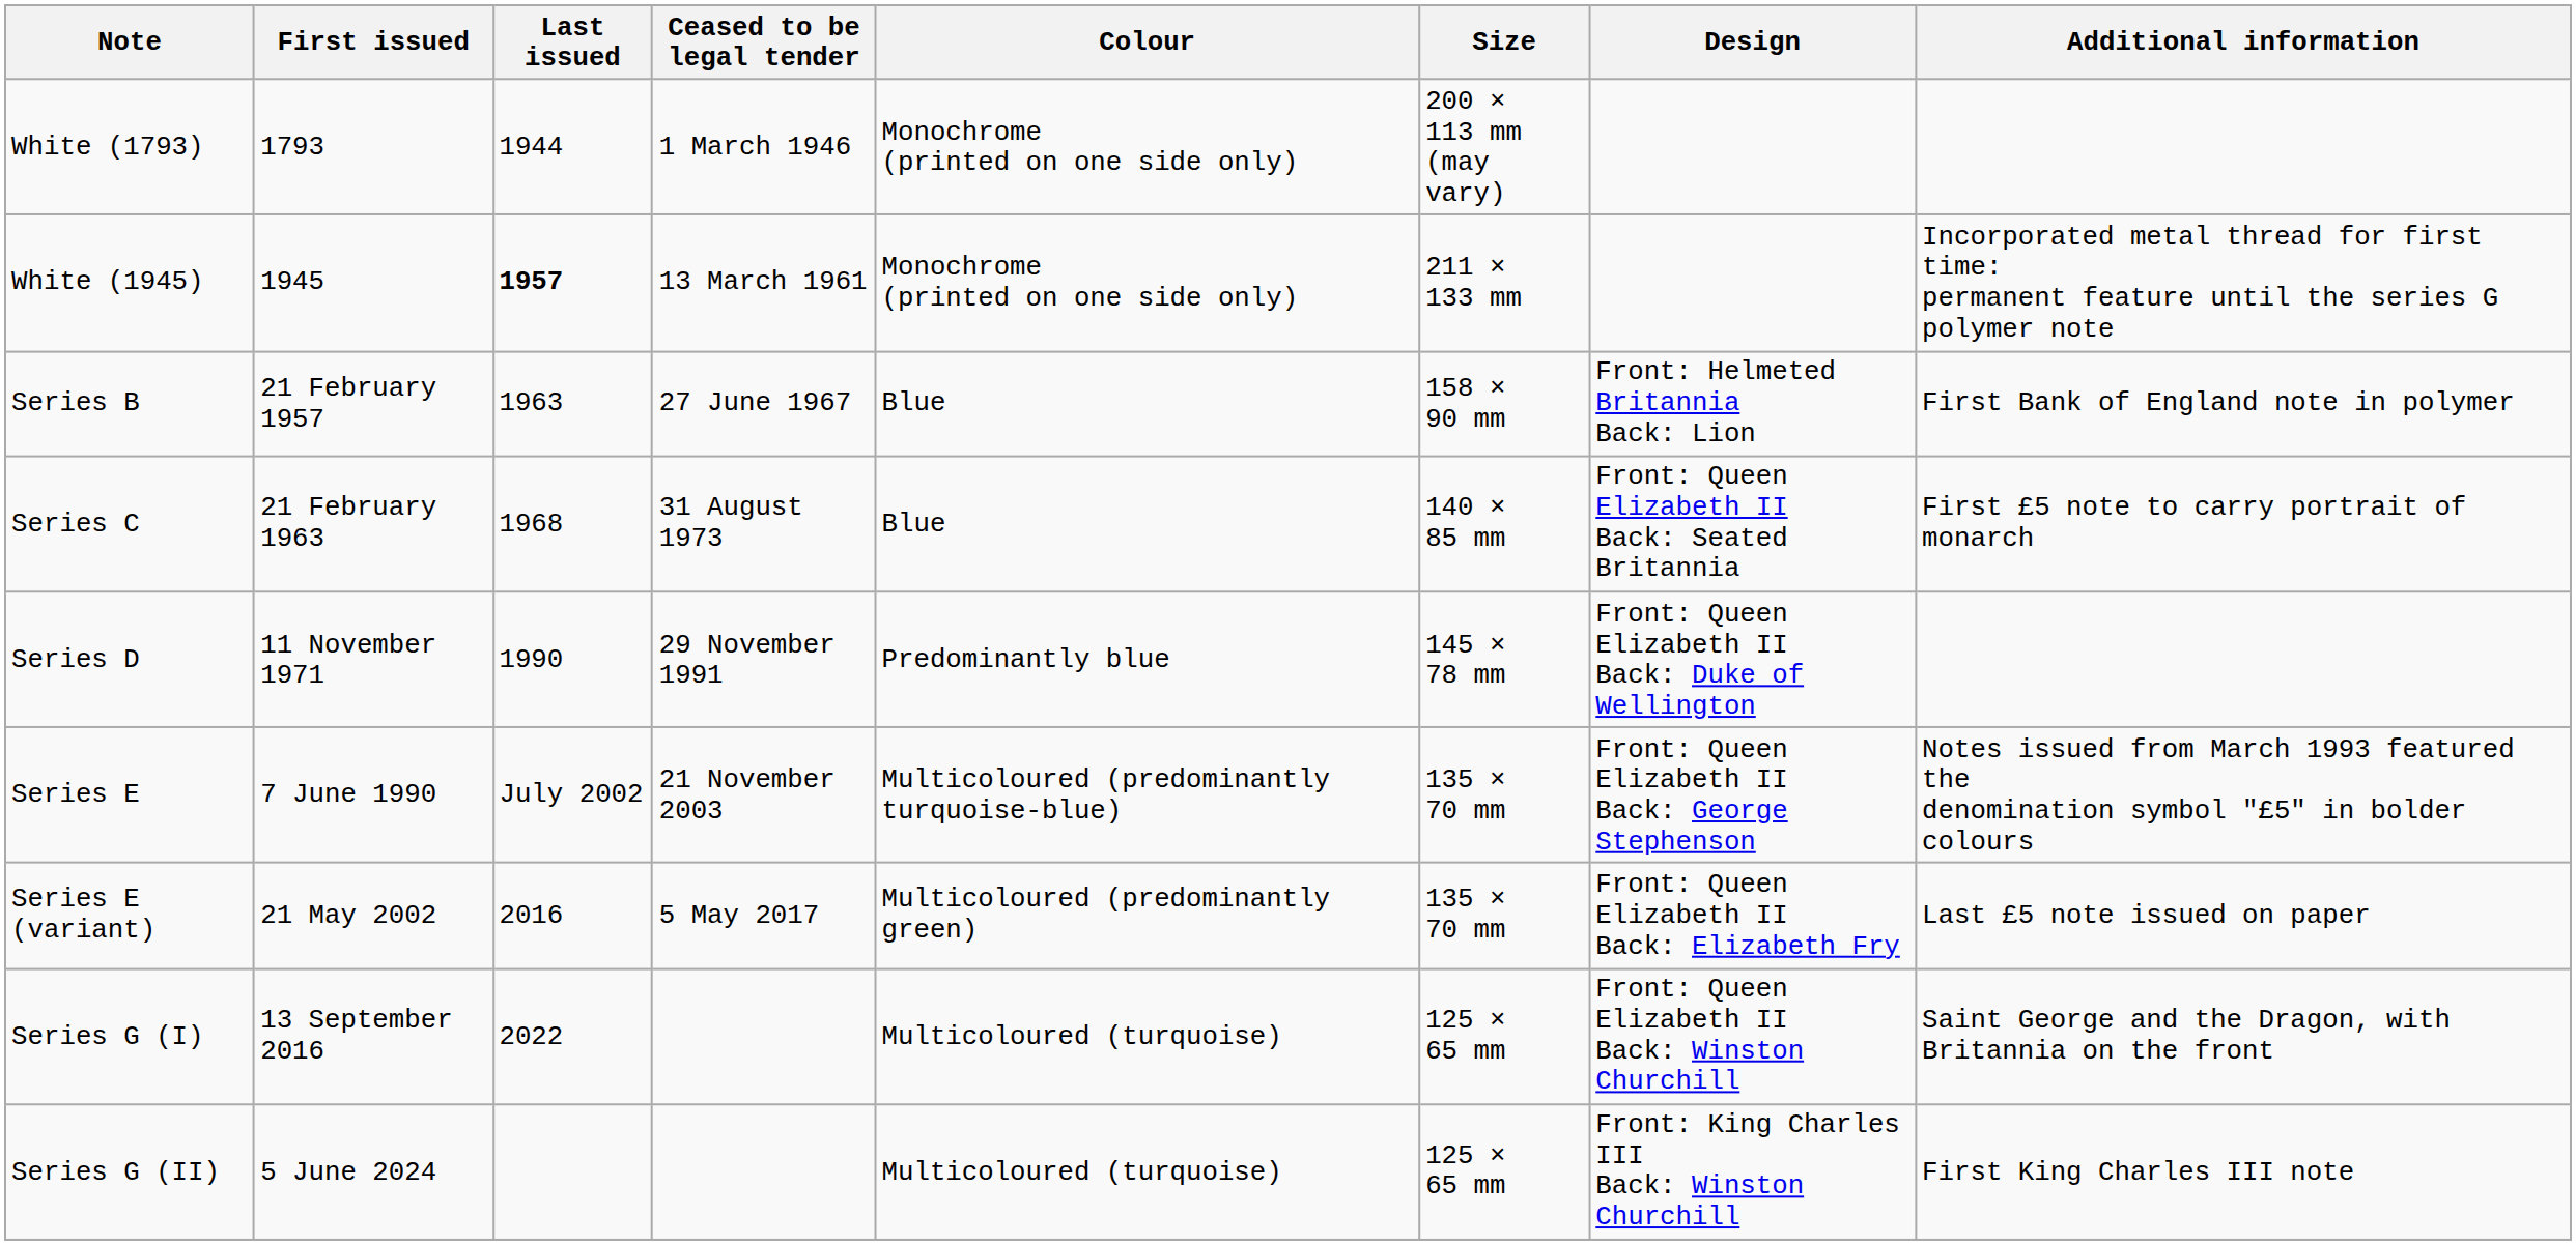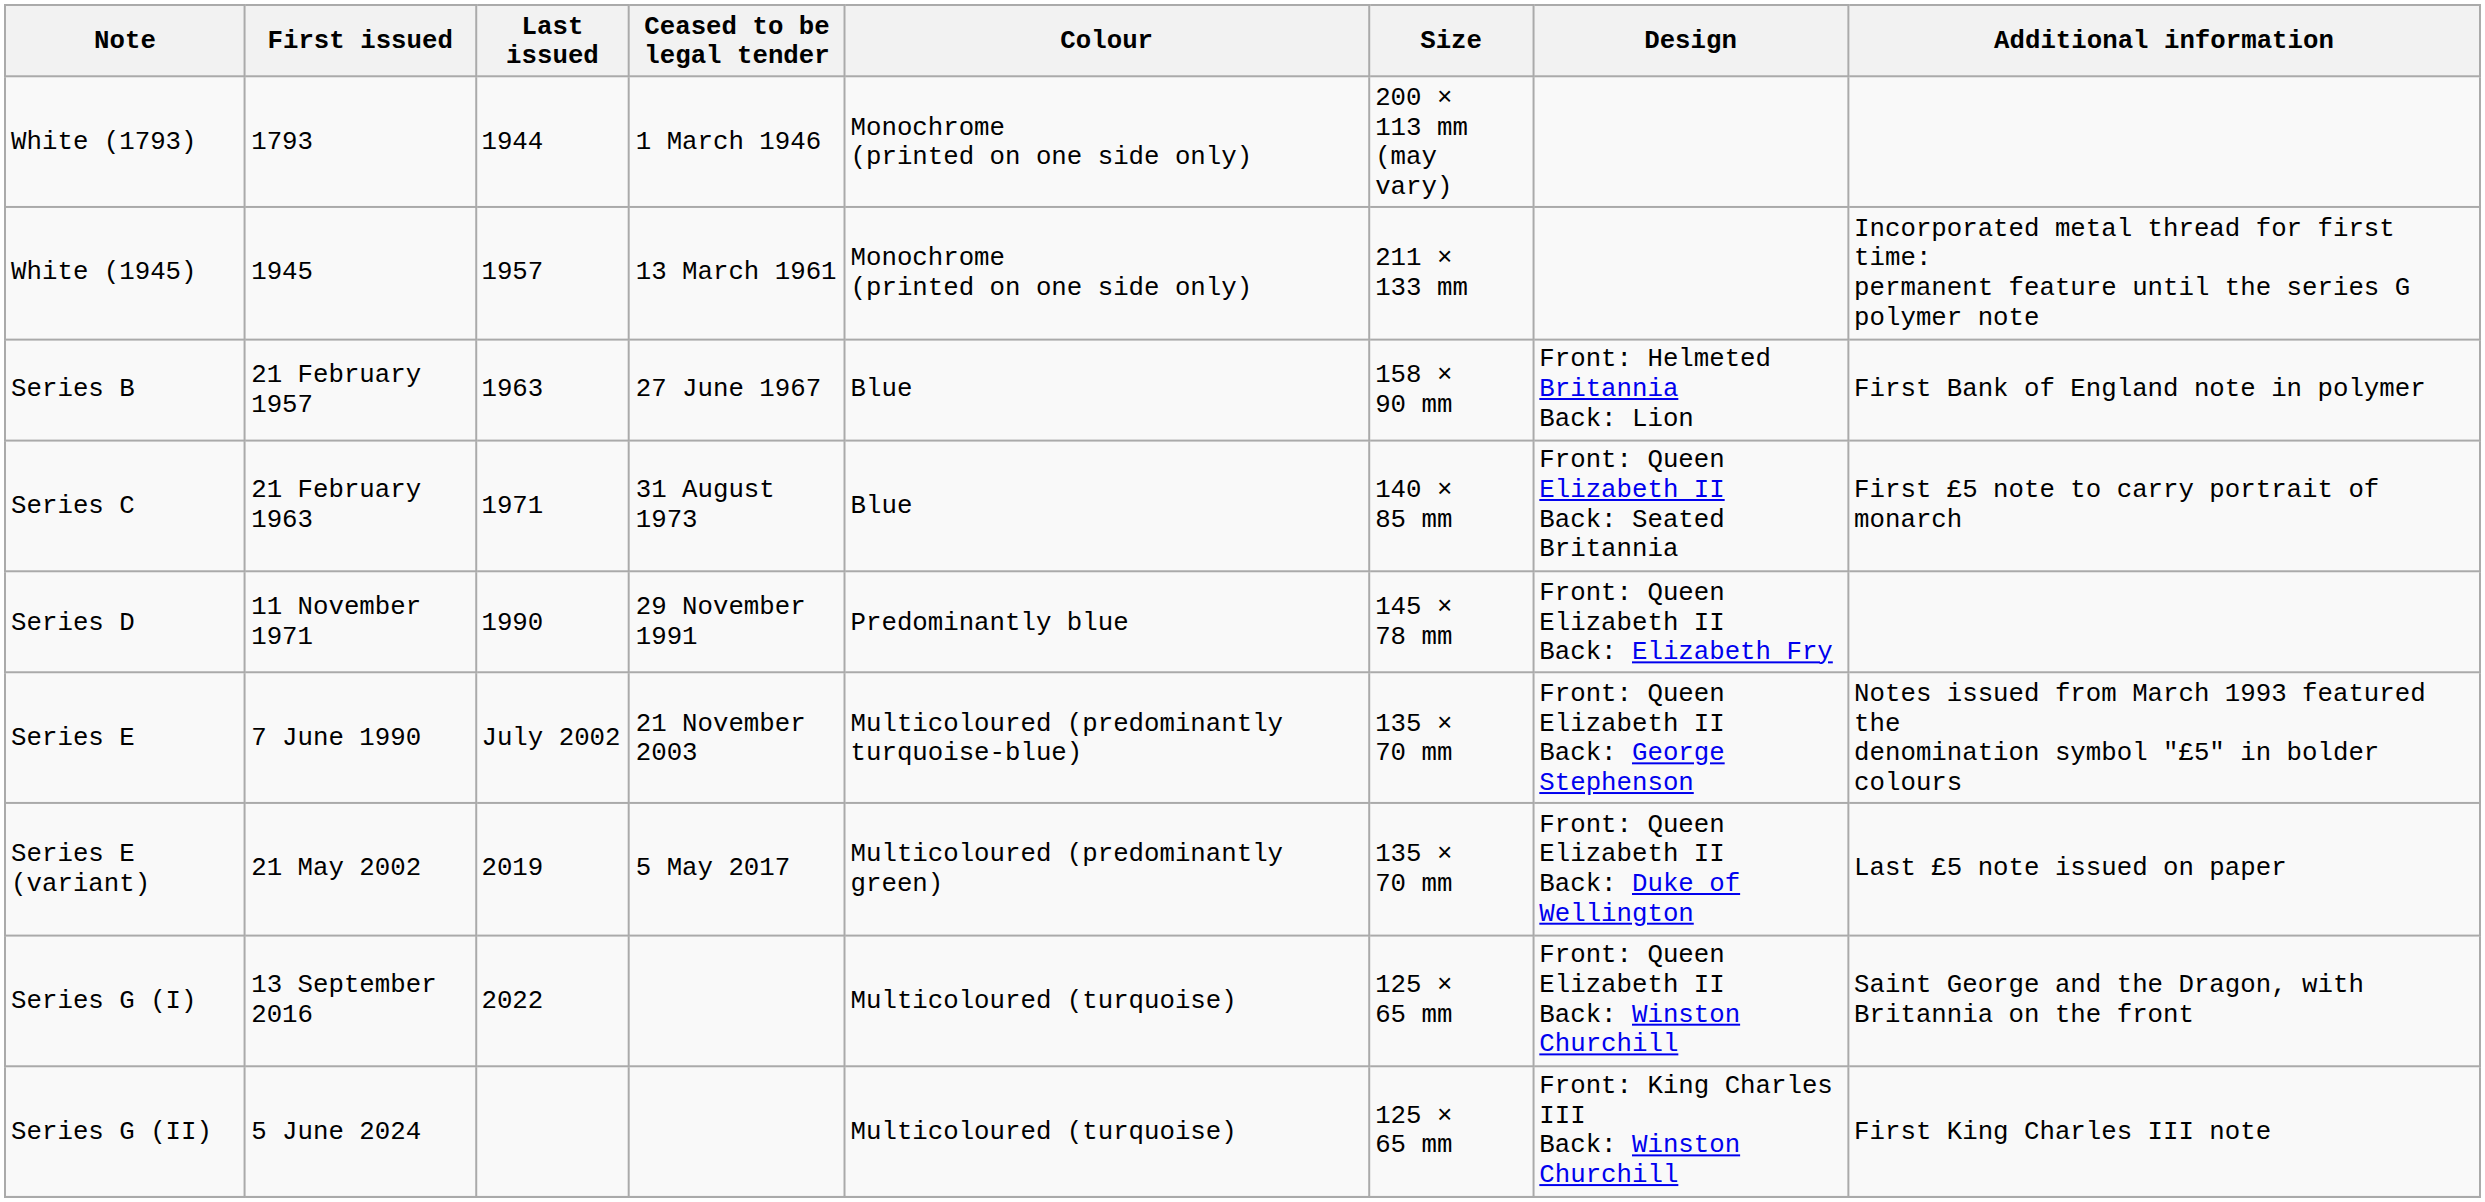White (1945) | Last issued: bold -> normal
Series C | Last issued: 1968 -> 1971
Series D | Design: Front: Queen Elizabeth II Back: Duke of Wellington -> Front: Queen Elizabeth II Back: Elizabeth Fry
Series E (variant) | Last issued: 2016 -> 2019
Series E (variant) | Design: Front: Queen Elizabeth II Back: Elizabeth Fry -> Front: Queen Elizabeth II Back: Duke of Wellington
